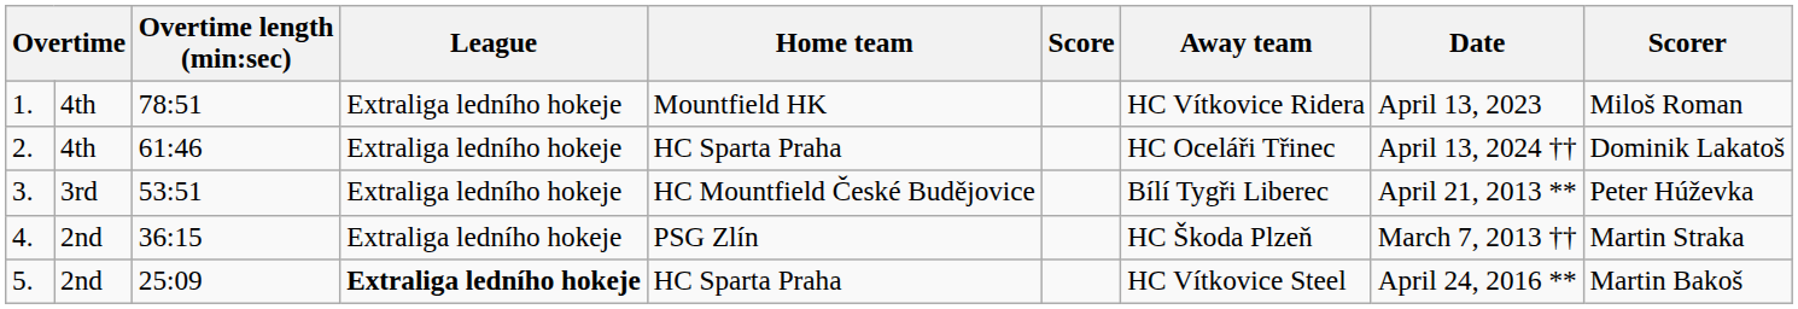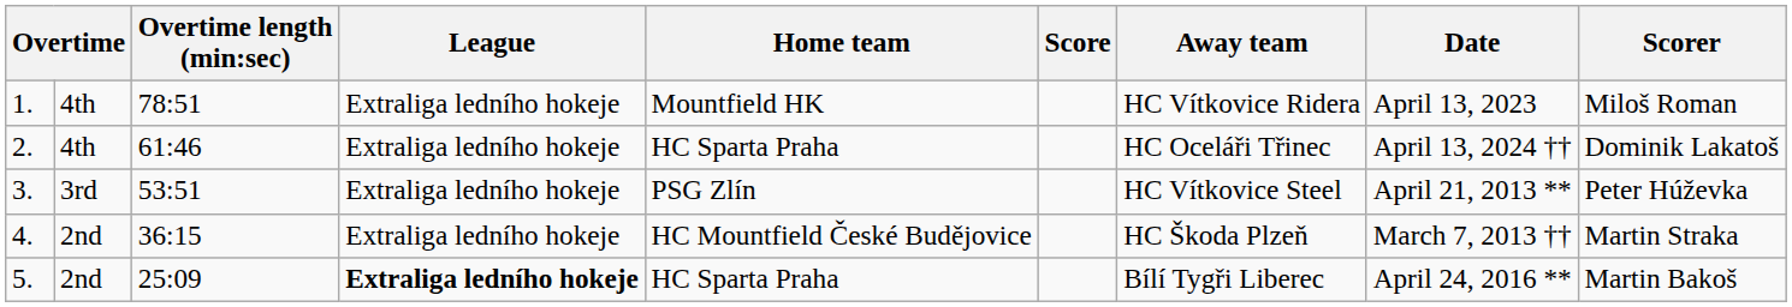3. | Home team: HC Mountfield České Budějovice -> PSG Zlín
3. | Away team: Bílí Tygři Liberec -> HC Vítkovice Steel
4. | Home team: PSG Zlín -> HC Mountfield České Budějovice
5. | Away team: HC Vítkovice Steel -> Bílí Tygři Liberec
